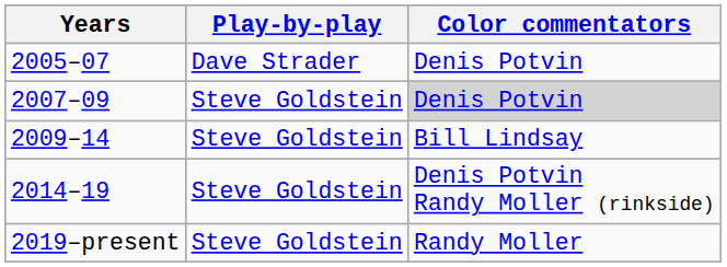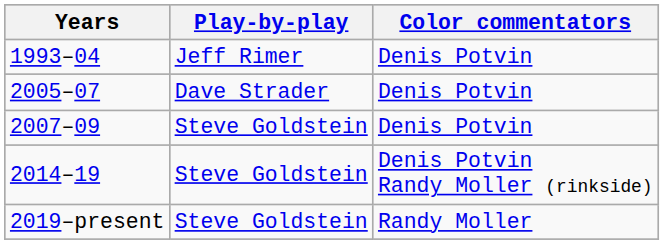+ row: 1993–04 | Jeff Rimer | Denis Potvin
2007–09 | Color commentators: lightgrey background -> no background
- row: 2009–14 | Steve Goldstein | Bill Lindsay
